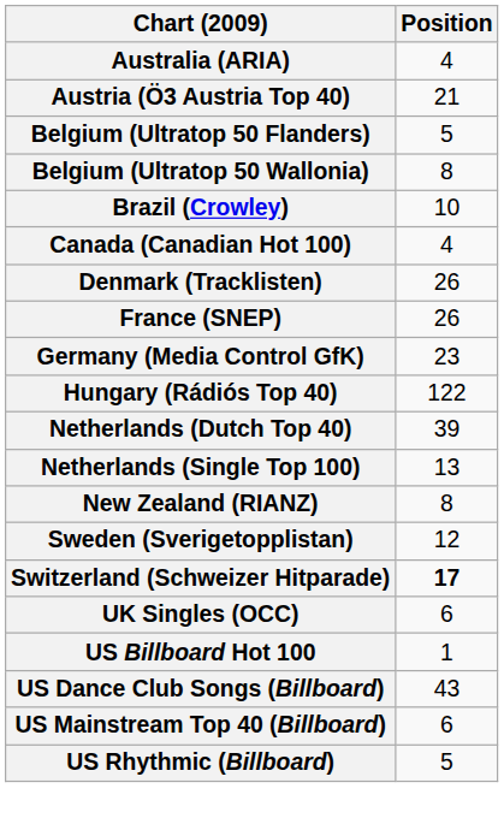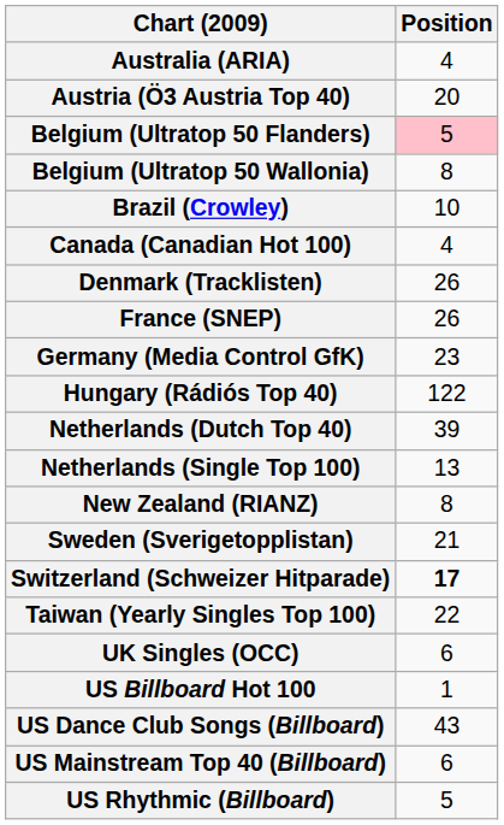Austria (Ö3 Austria Top 40) | Position: 21 -> 20
Belgium (Ultratop 50 Flanders) | Position: no background -> pink background
Sweden (Sverigetopplistan) | Position: 12 -> 21
+ row: Taiwan (Yearly Singles Top 100) | 22
